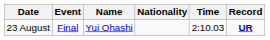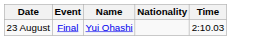- column: Record | UR
